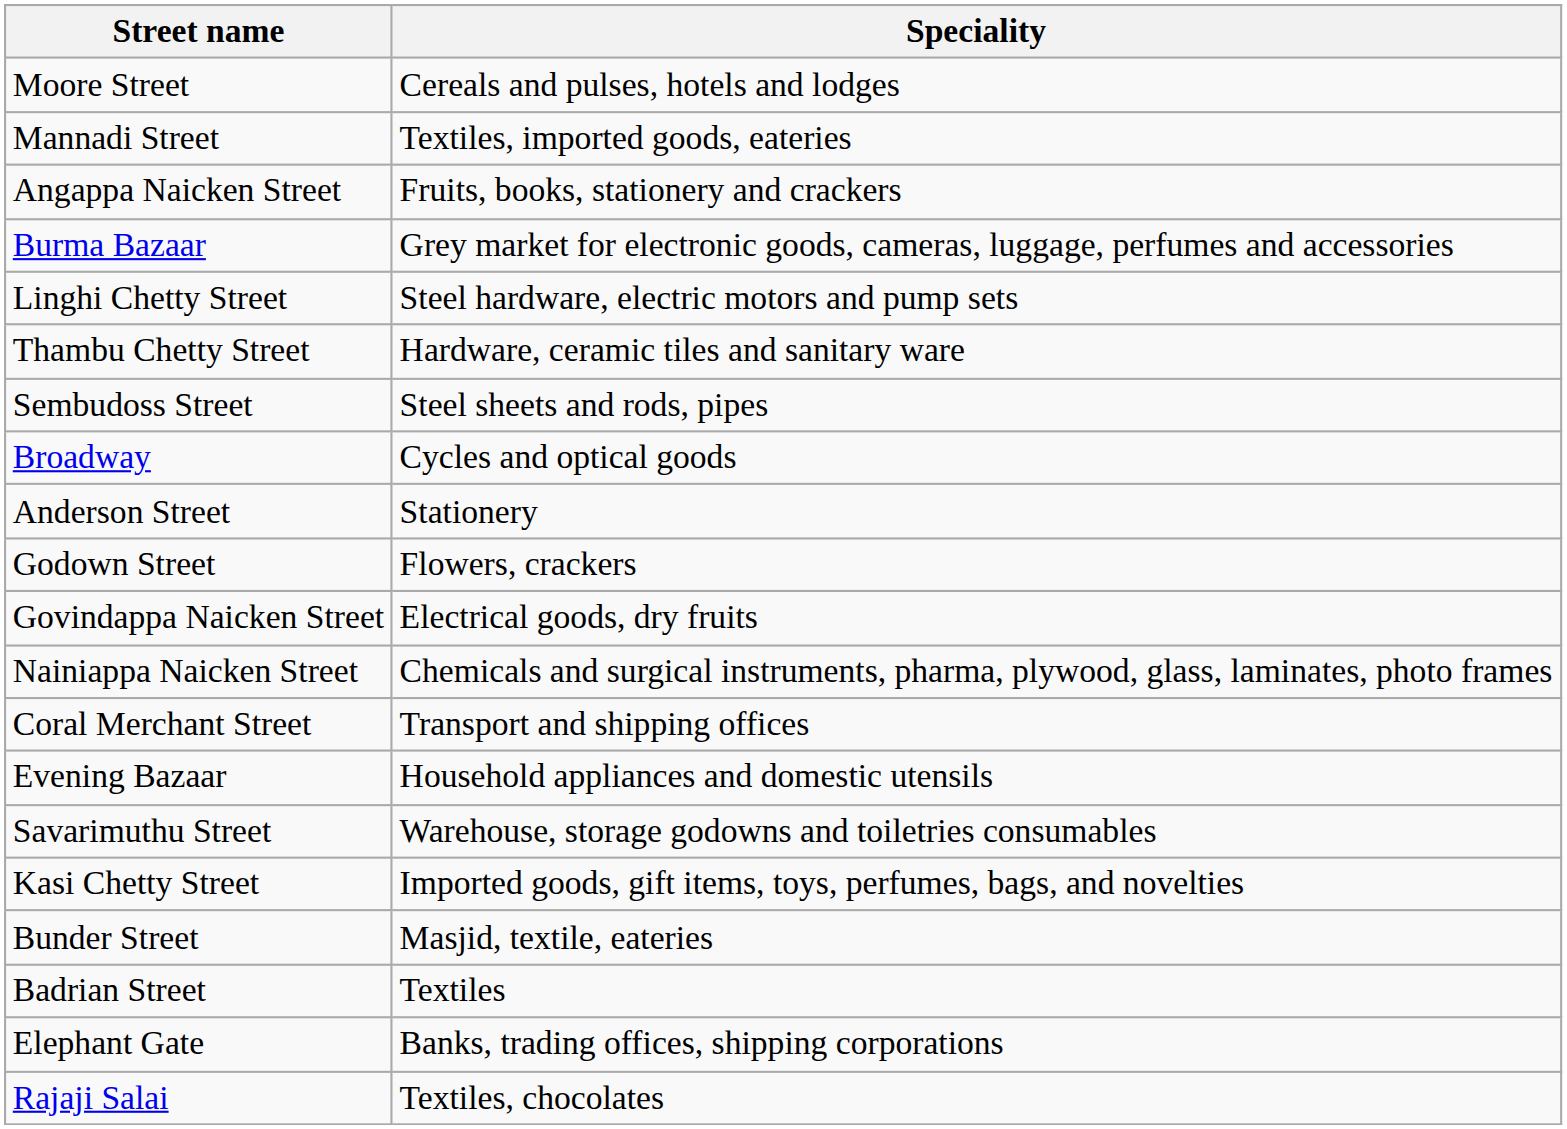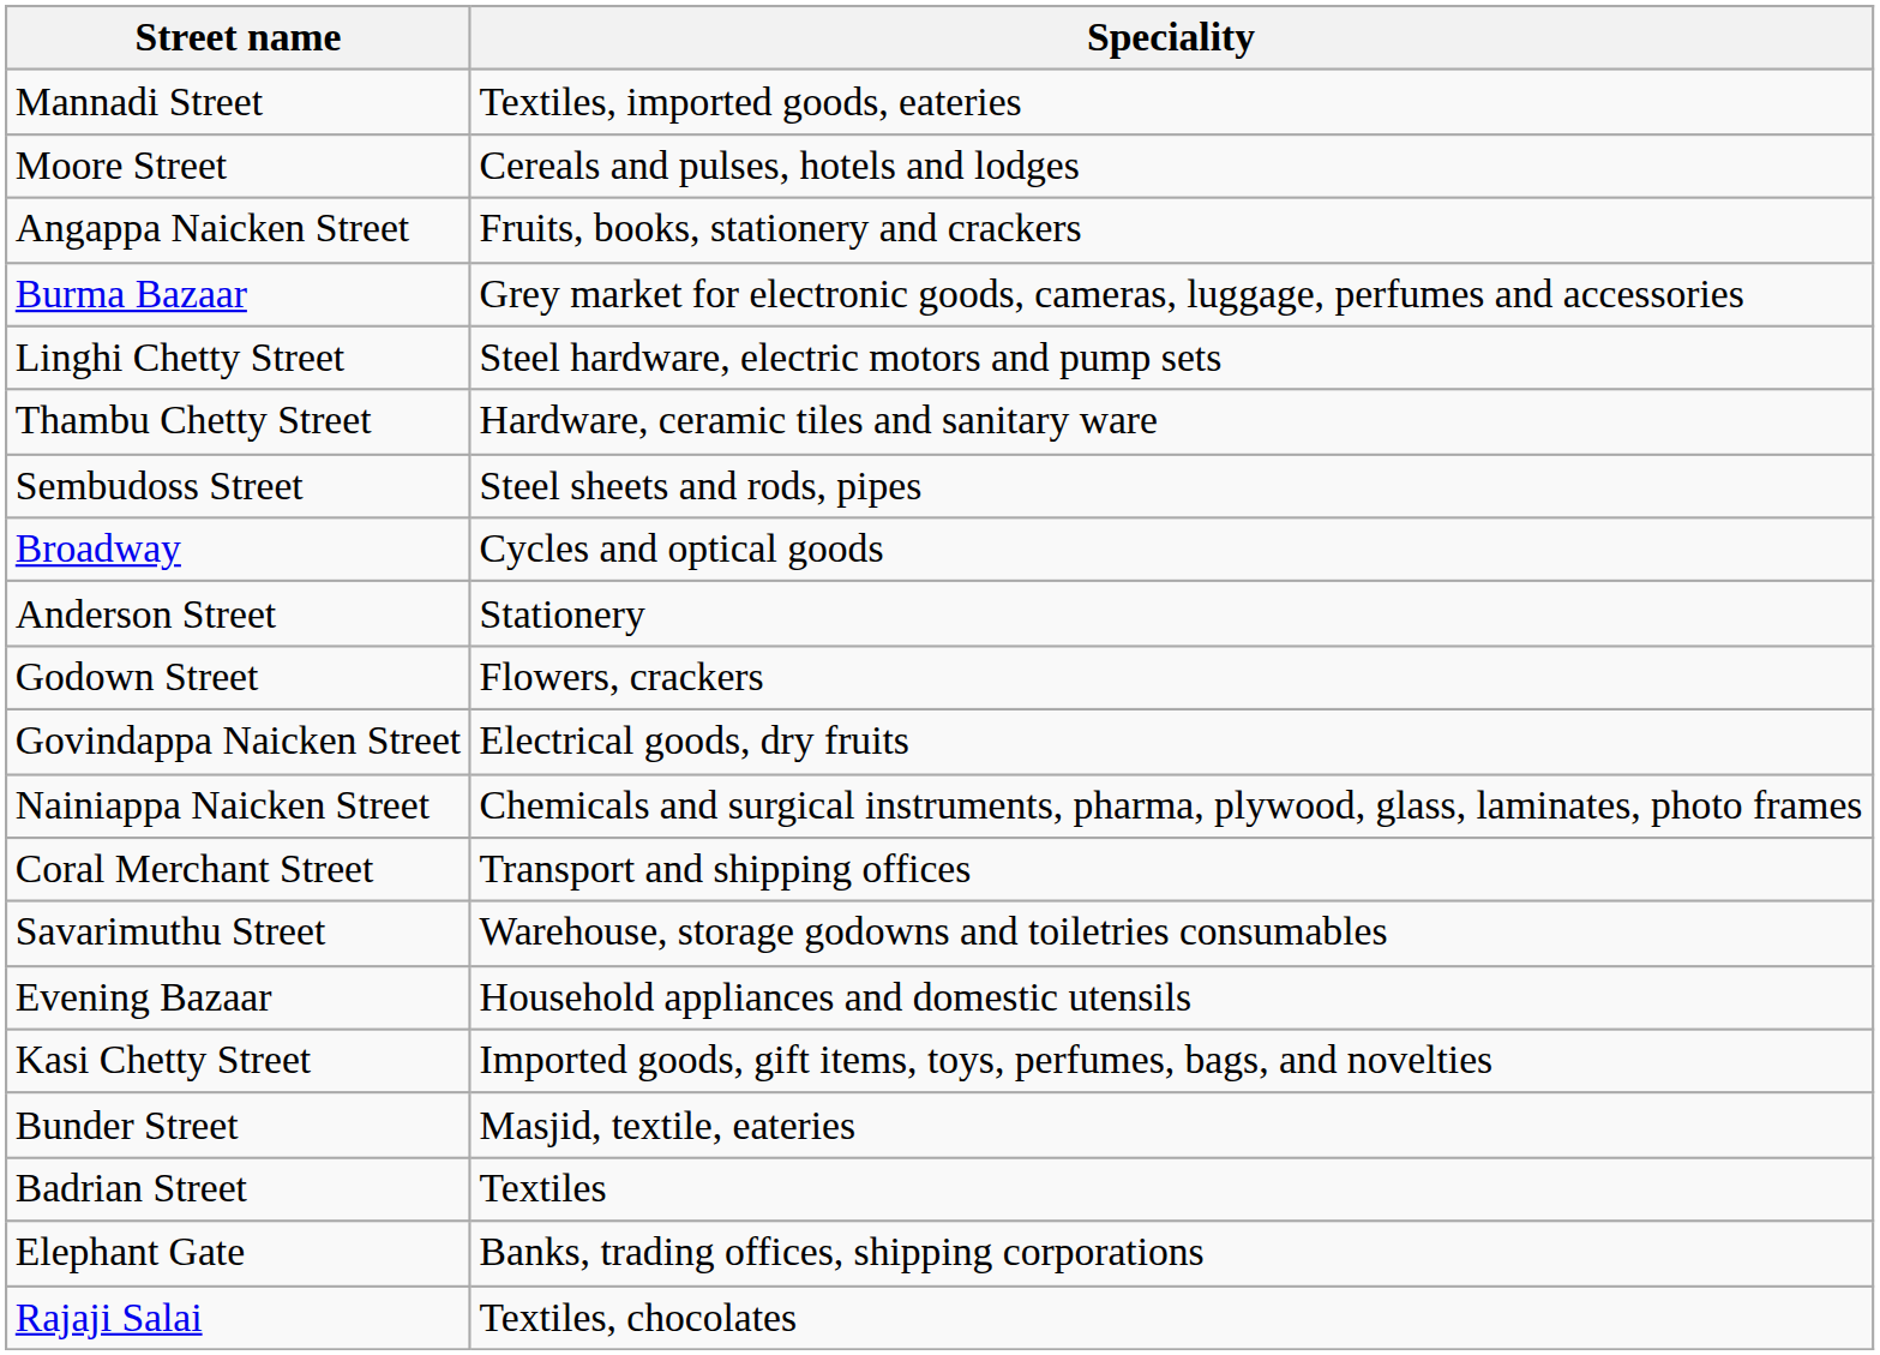rows swapped: Mannadi Street <-> Moore Street
rows swapped: Savarimuthu Street <-> Evening Bazaar
